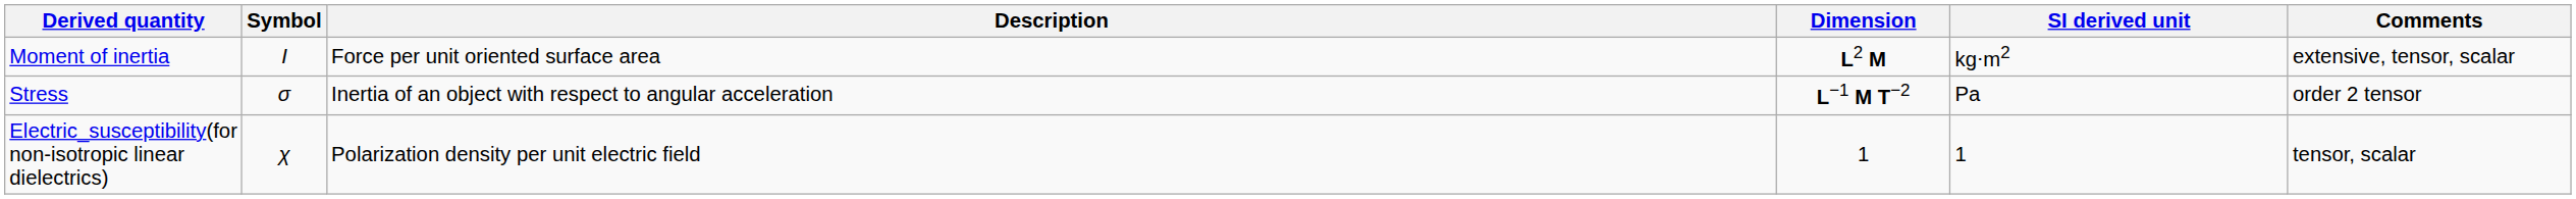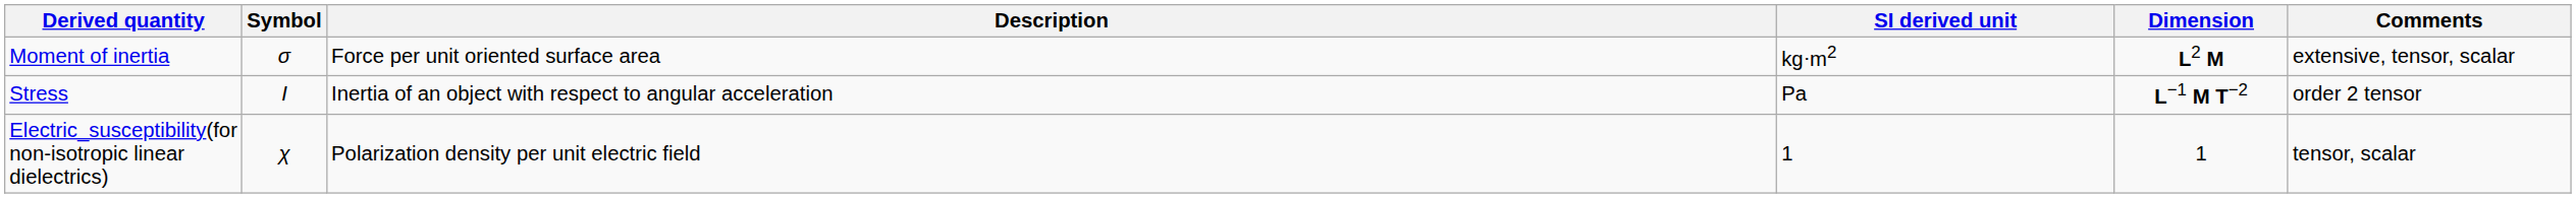columns swapped: SI derived unit <-> Dimension
Moment of inertia | Symbol: I -> σ
Stress | Symbol: σ -> I
